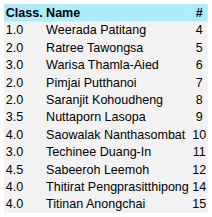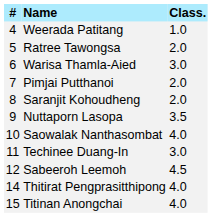columns swapped: # <-> Class.
